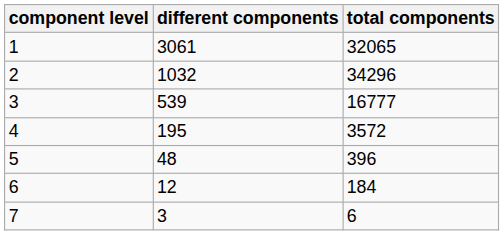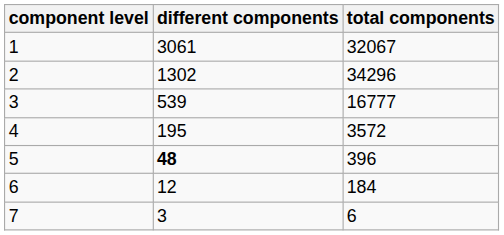1 | total components: 32065 -> 32067
2 | different components: 1032 -> 1302
5 | different components: normal -> bold
